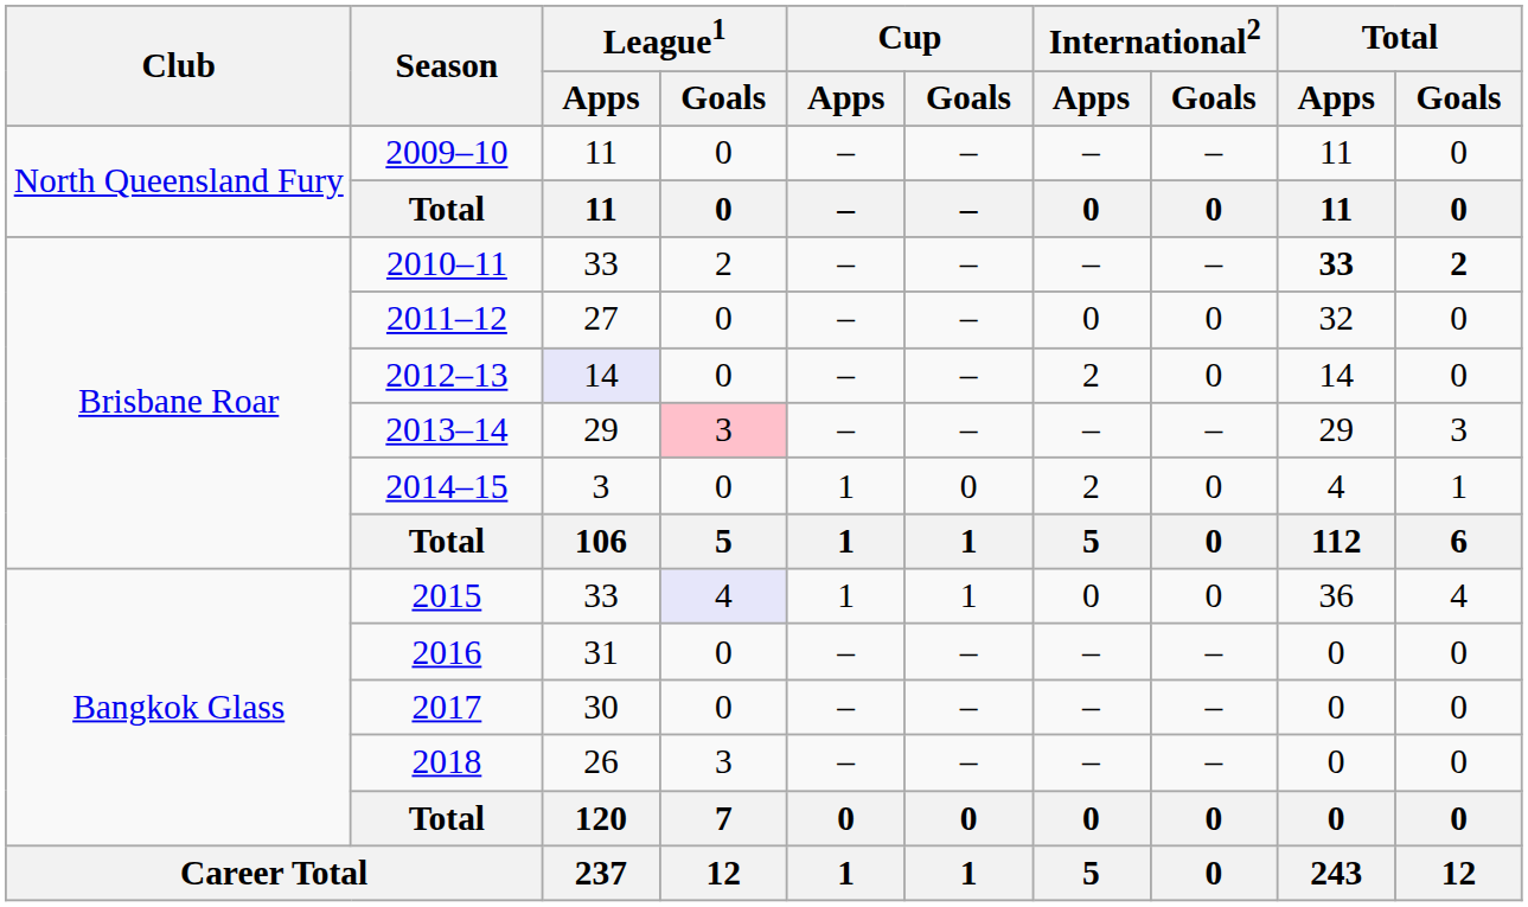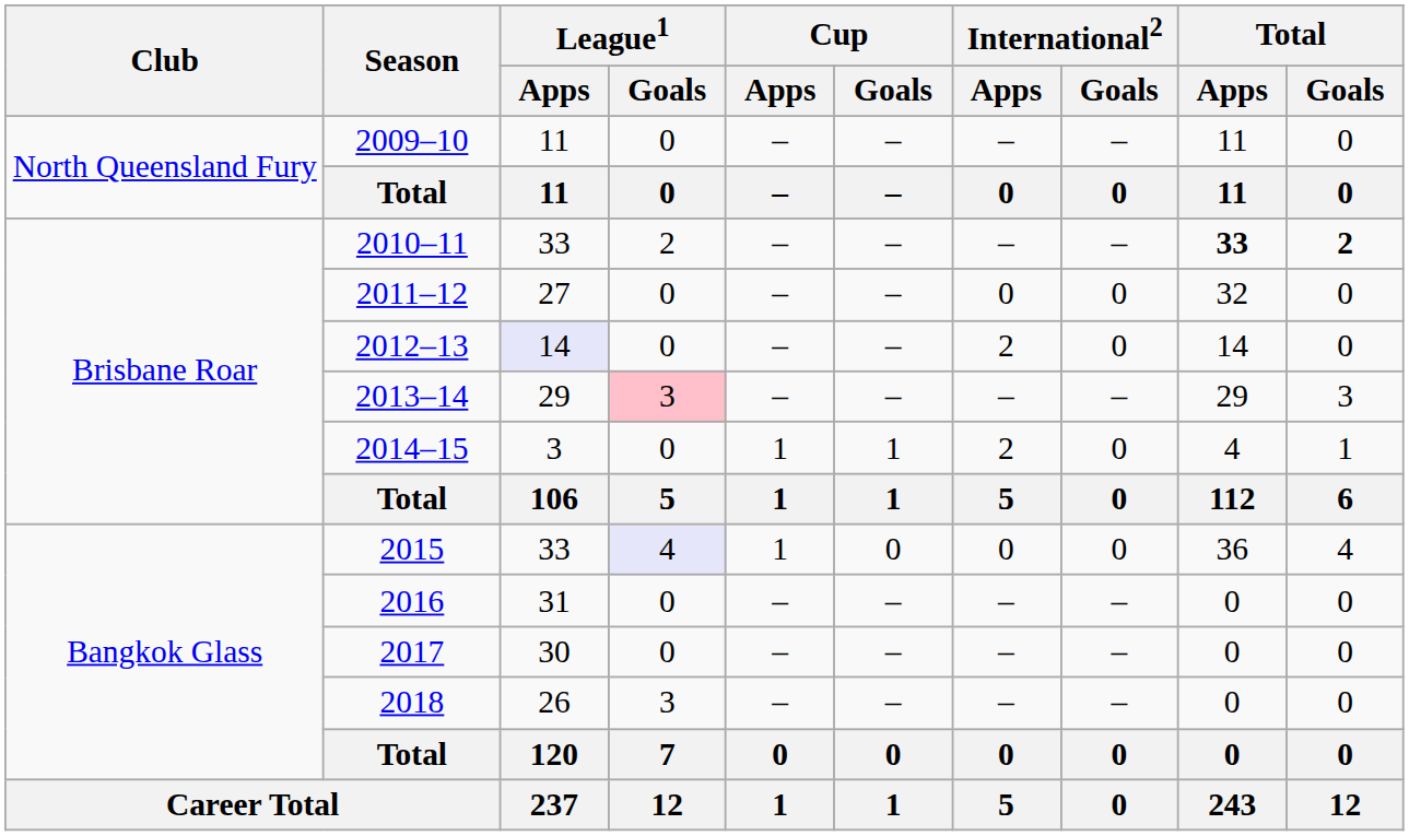2014–15 | Cup / Goals: 0 -> 1
2015 | Cup / Goals: 1 -> 0
